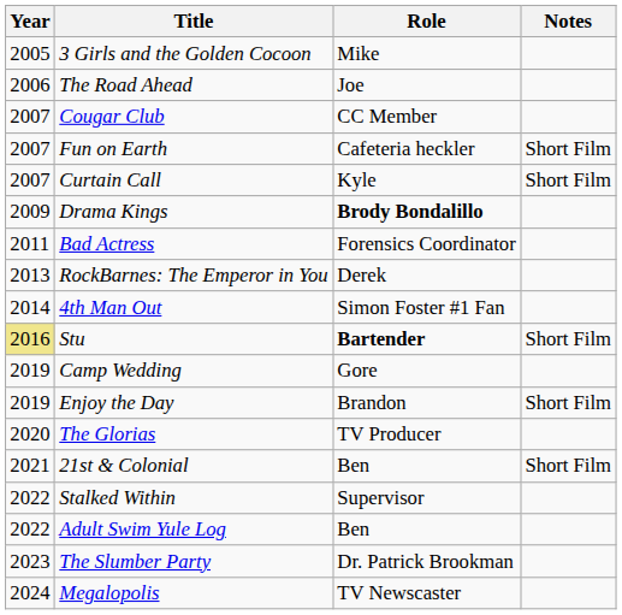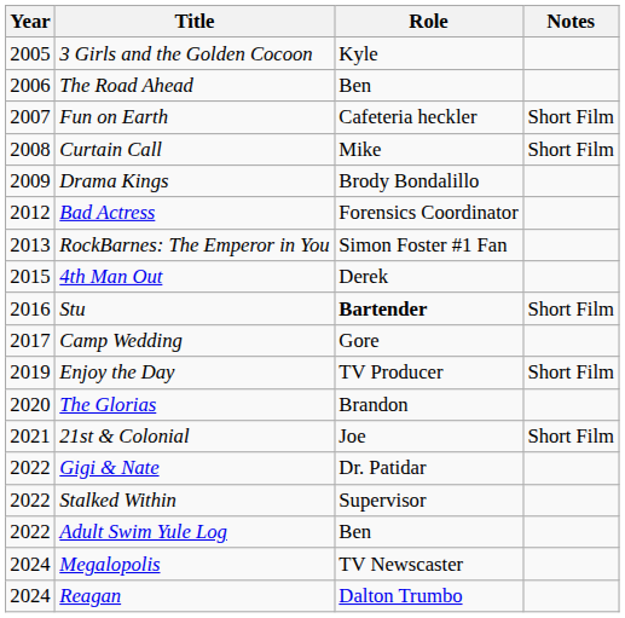3 Girls and the Golden Cocoon | Role: Mike -> Kyle
The Road Ahead | Role: Joe -> Ben
- row: 2007 | Cougar Club | CC Member
Curtain Call | Year: 2007 -> 2008
Curtain Call | Role: Kyle -> Mike
Drama Kings | Role: bold -> normal
Bad Actress | Year: 2011 -> 2012
RockBarnes: The Emperor in You | Role: Derek -> Simon Foster #1 Fan
4th Man Out | Year: 2014 -> 2015
4th Man Out | Role: Simon Foster #1 Fan -> Derek
Stu | Year: khaki background -> no background
Camp Wedding | Year: 2019 -> 2017
Enjoy the Day | Role: Brandon -> TV Producer
The Glorias | Role: TV Producer -> Brandon
21st & Colonial | Role: Ben -> Joe
+ row: 2022 | Gigi & Nate | Dr. Patidar
- row: 2023 | The Slumber Party | Dr. Patrick Brookman
+ row: 2024 | Reagan | Dalton Trumbo
